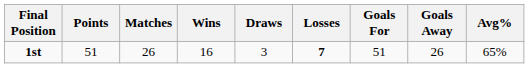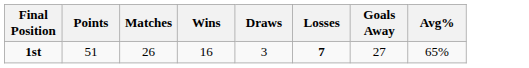- column: Goals For | 51
1st | Goals Away: 26 -> 27
